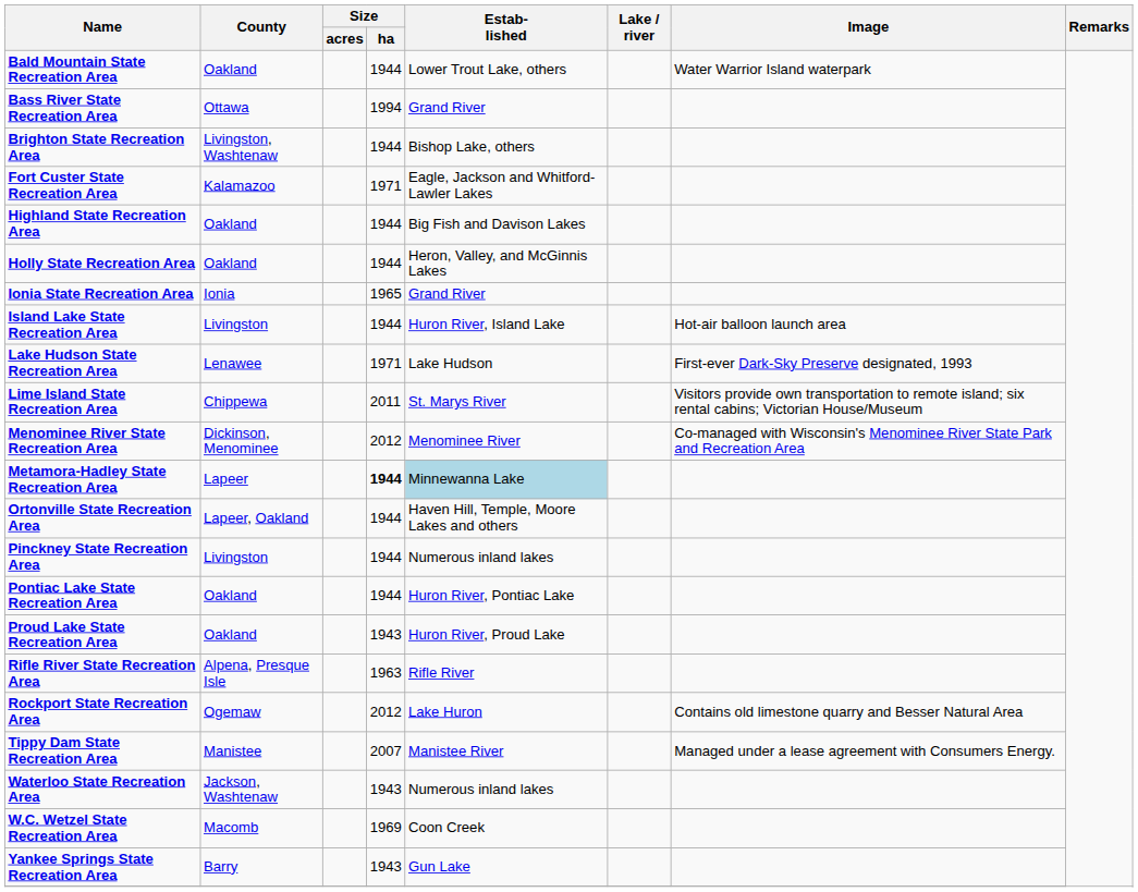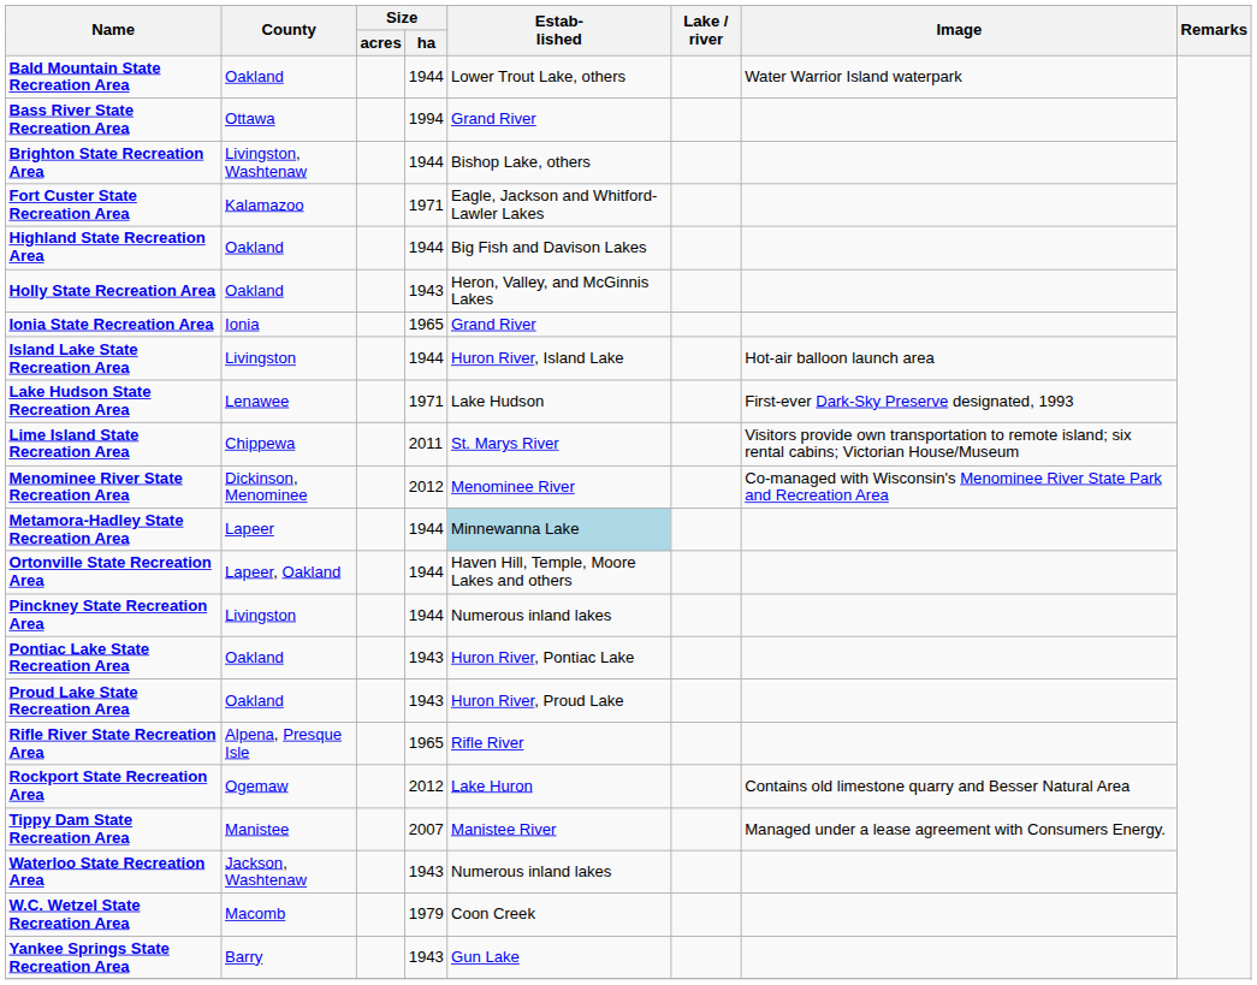Holly State Recreation Area | Size / ha: 1944 -> 1943
Metamora-Hadley State Recreation Area | Size / ha: bold -> normal
Pontiac Lake State Recreation Area | Size / ha: 1944 -> 1943
Rifle River State Recreation Area | Size / ha: 1963 -> 1965
W.C. Wetzel State Recreation Area | Size / ha: 1969 -> 1979
